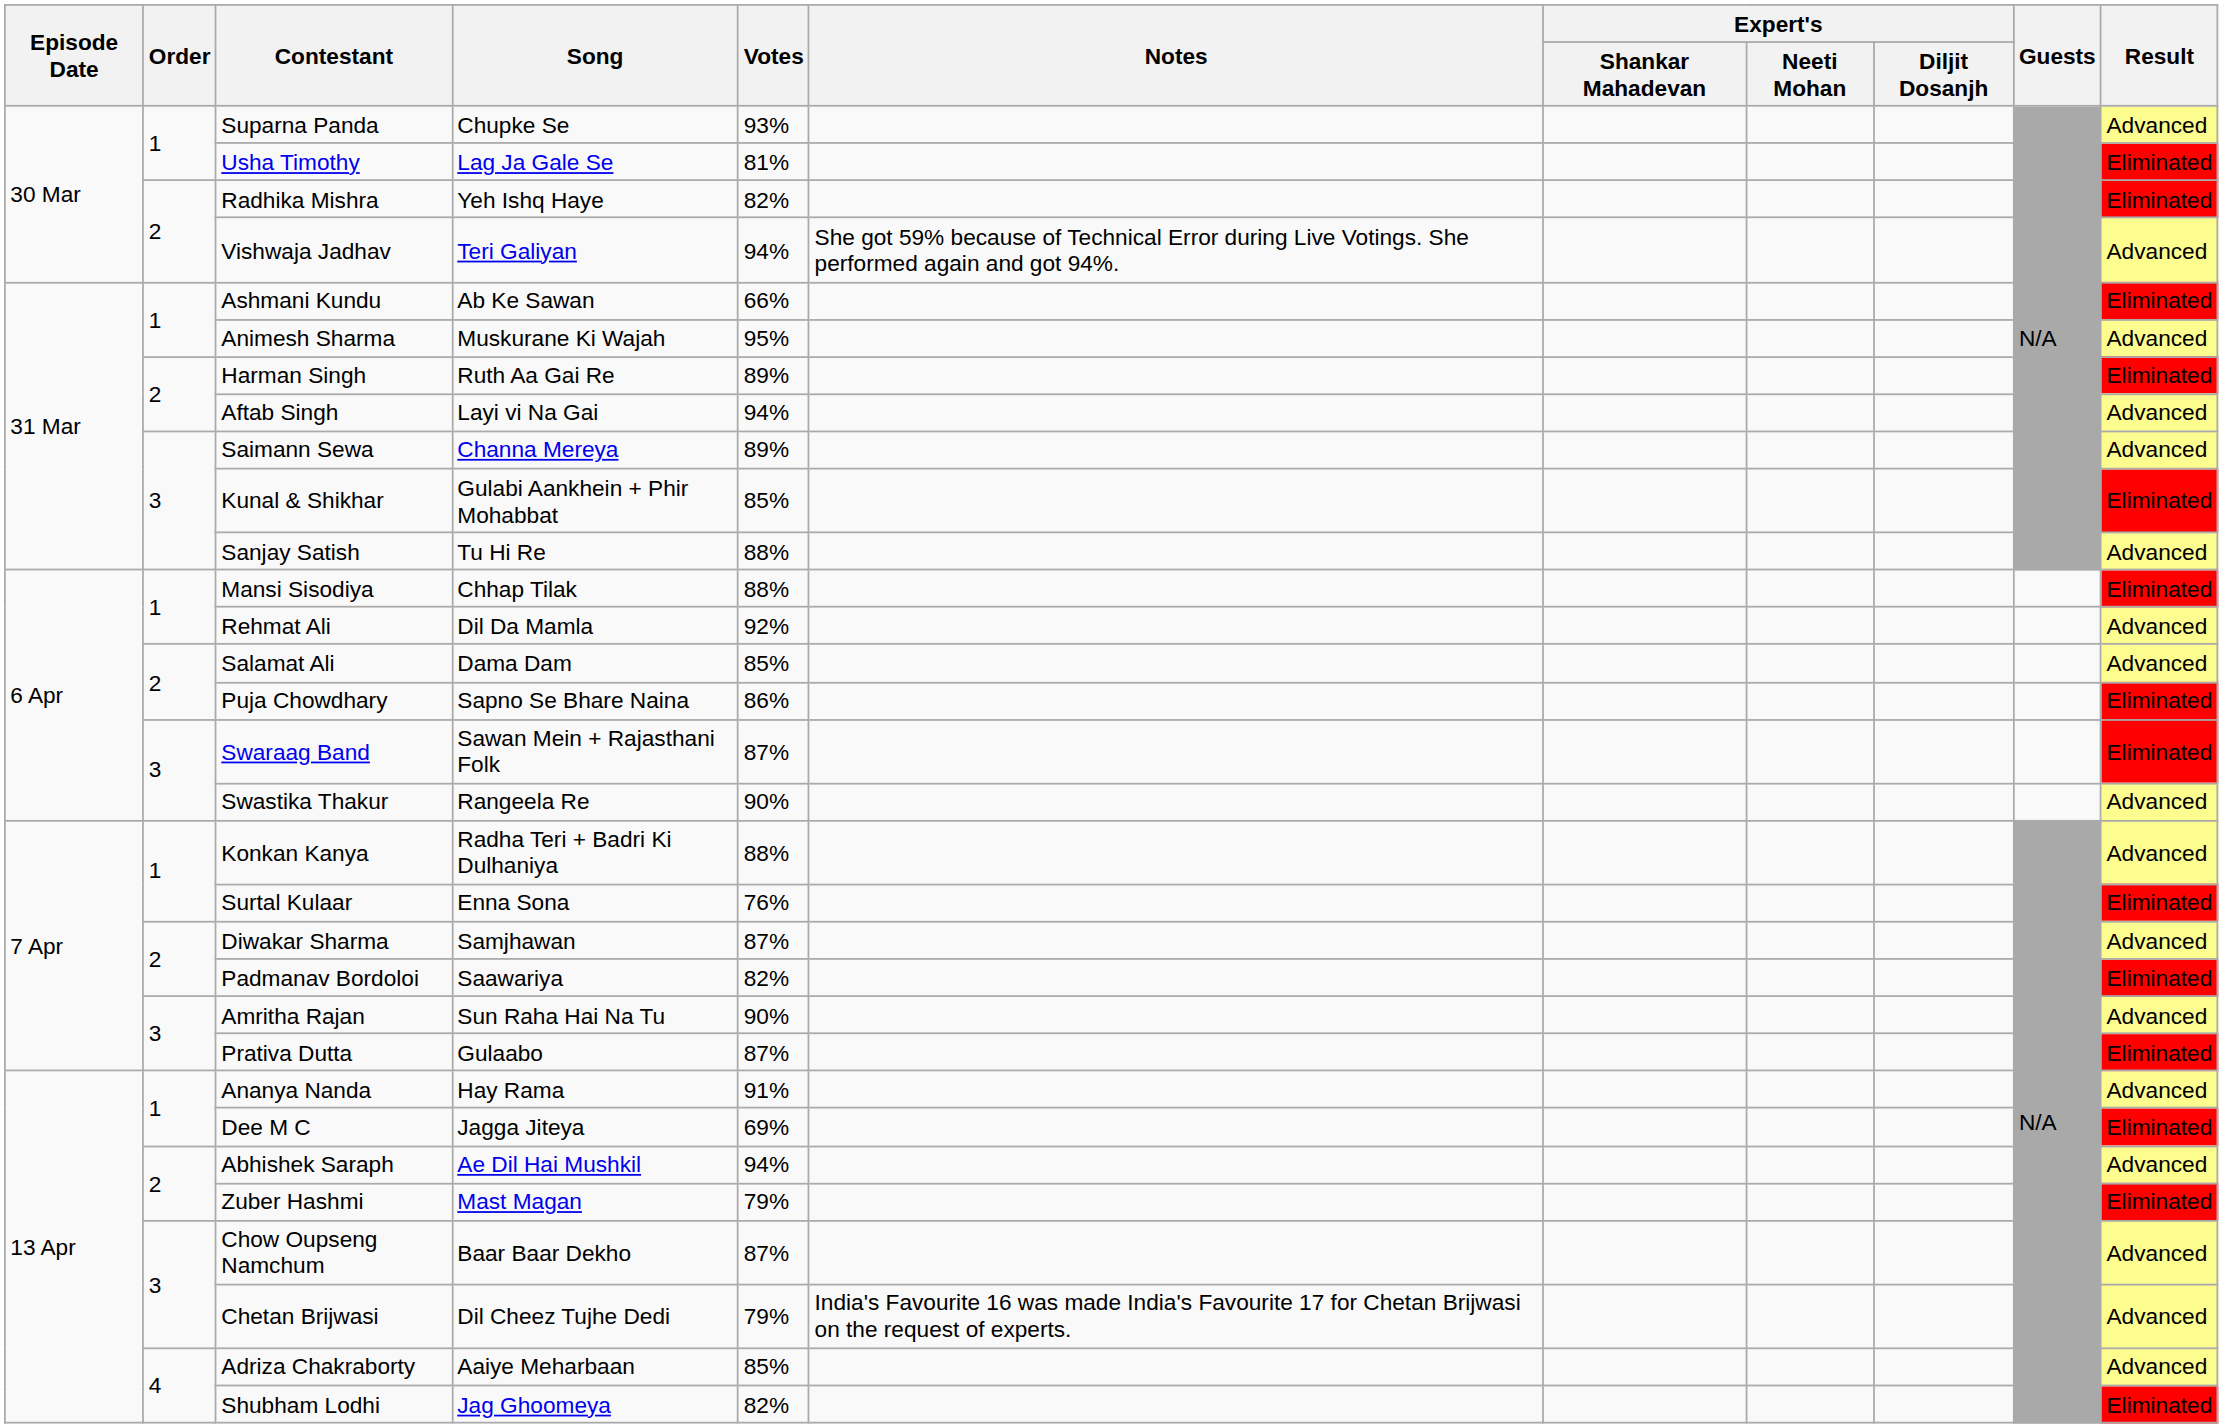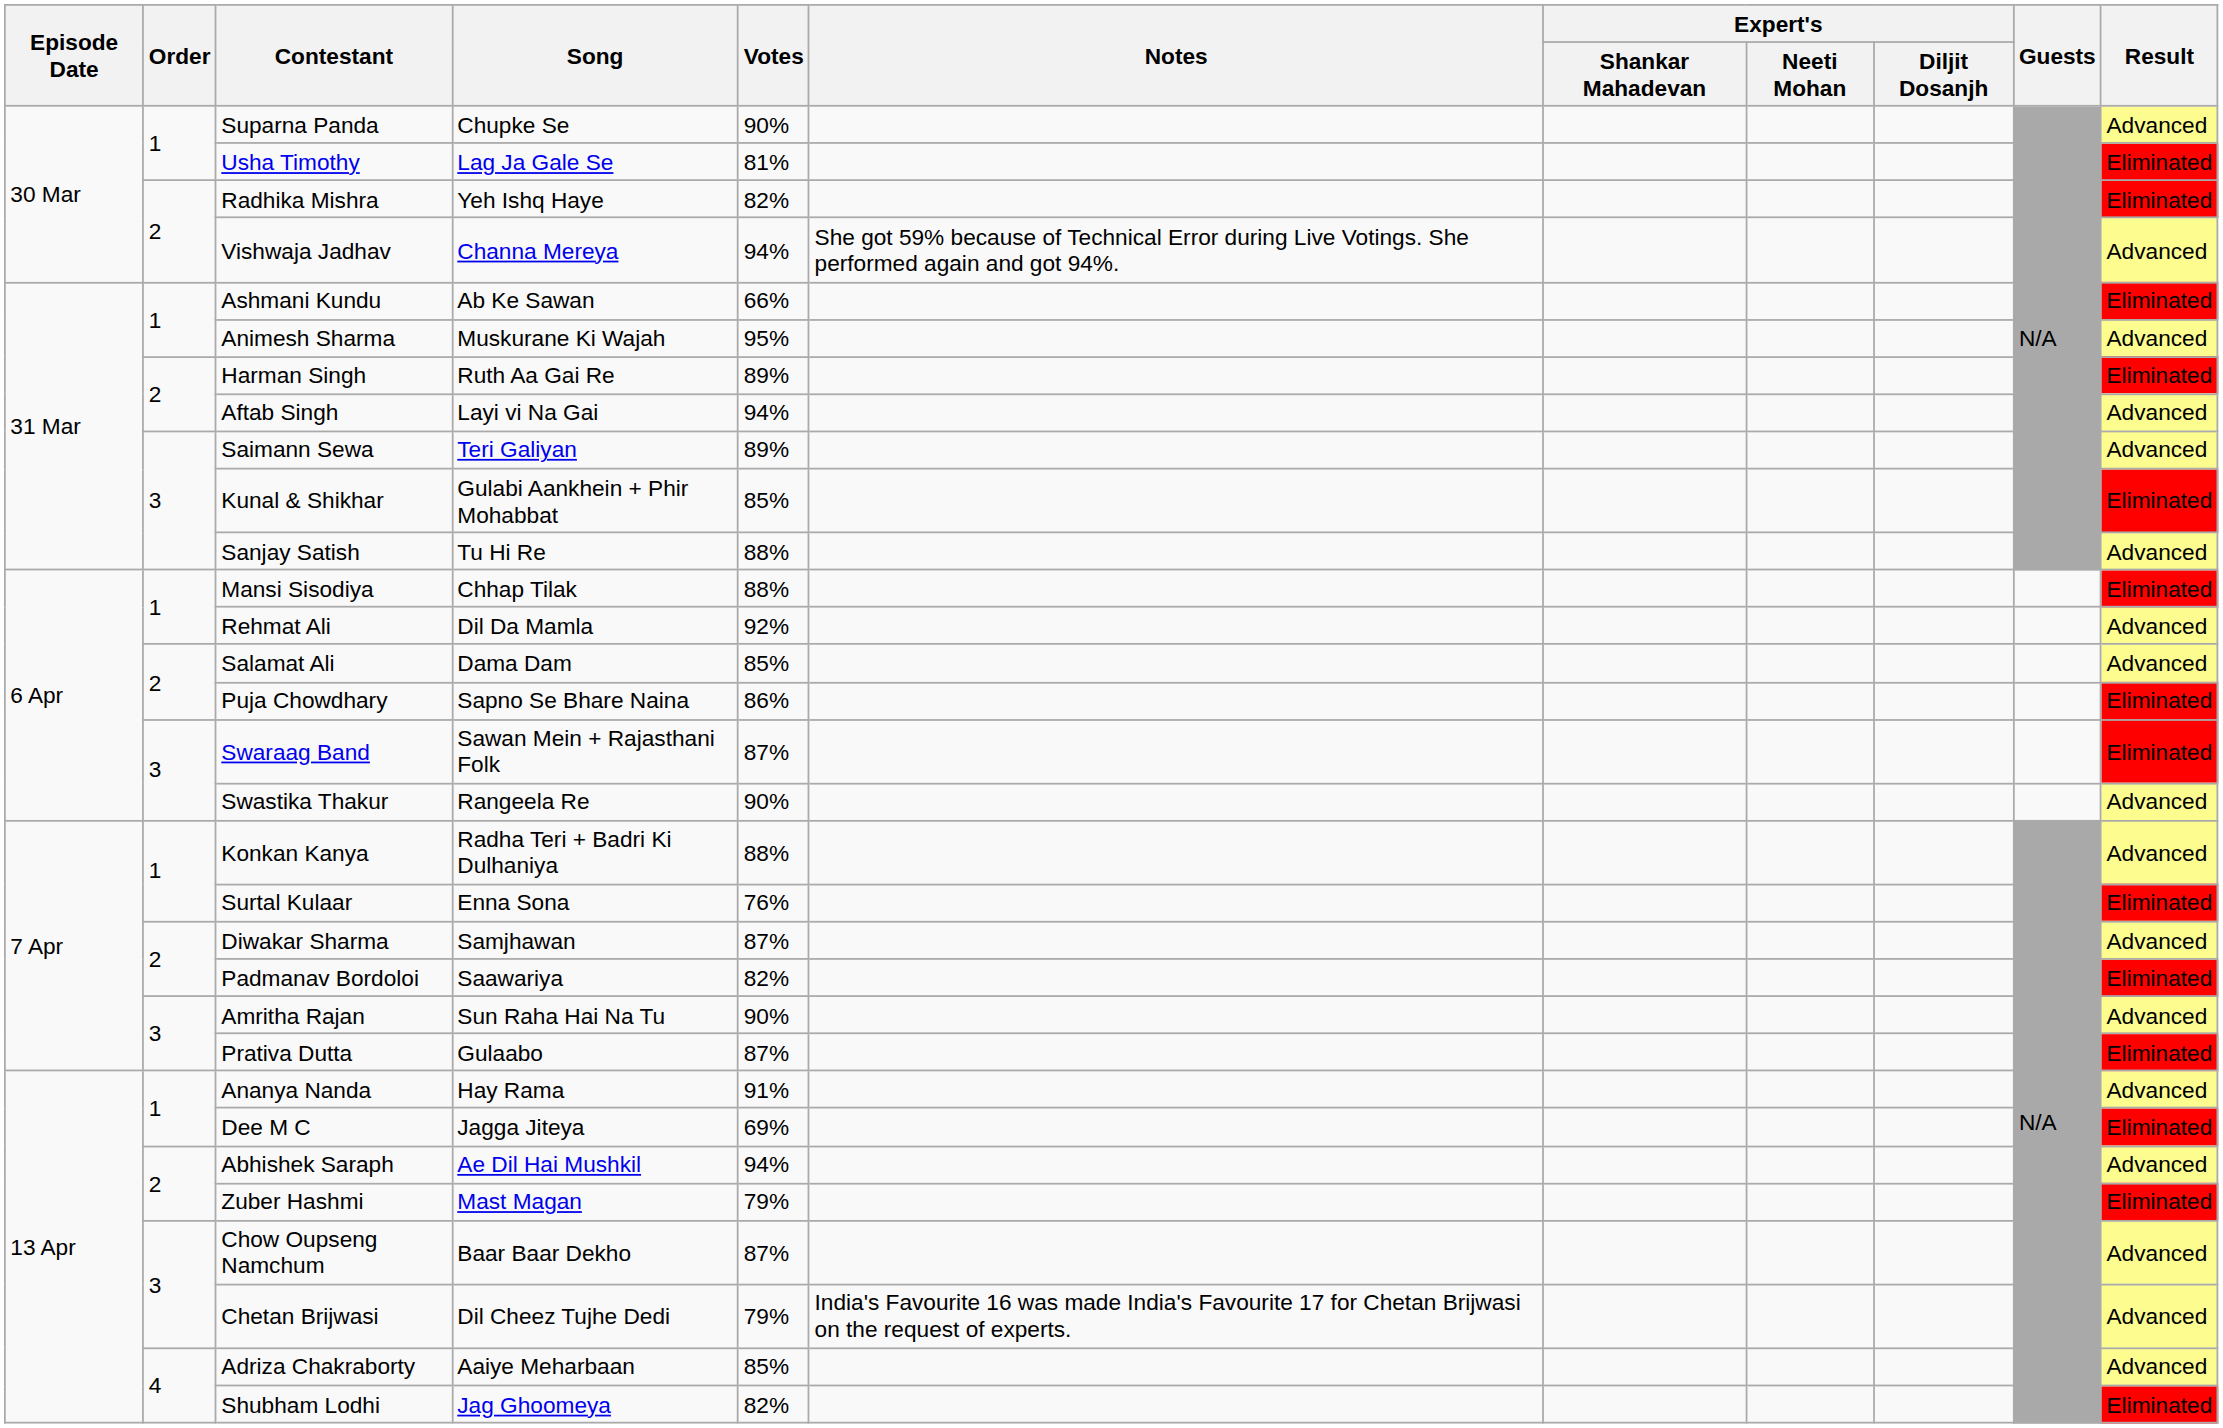Suparna Panda | Votes: 93% -> 90%
Vishwaja Jadhav | Song: Teri Galiyan -> Channa Mereya
Saimann Sewa | Song: Channa Mereya -> Teri Galiyan
